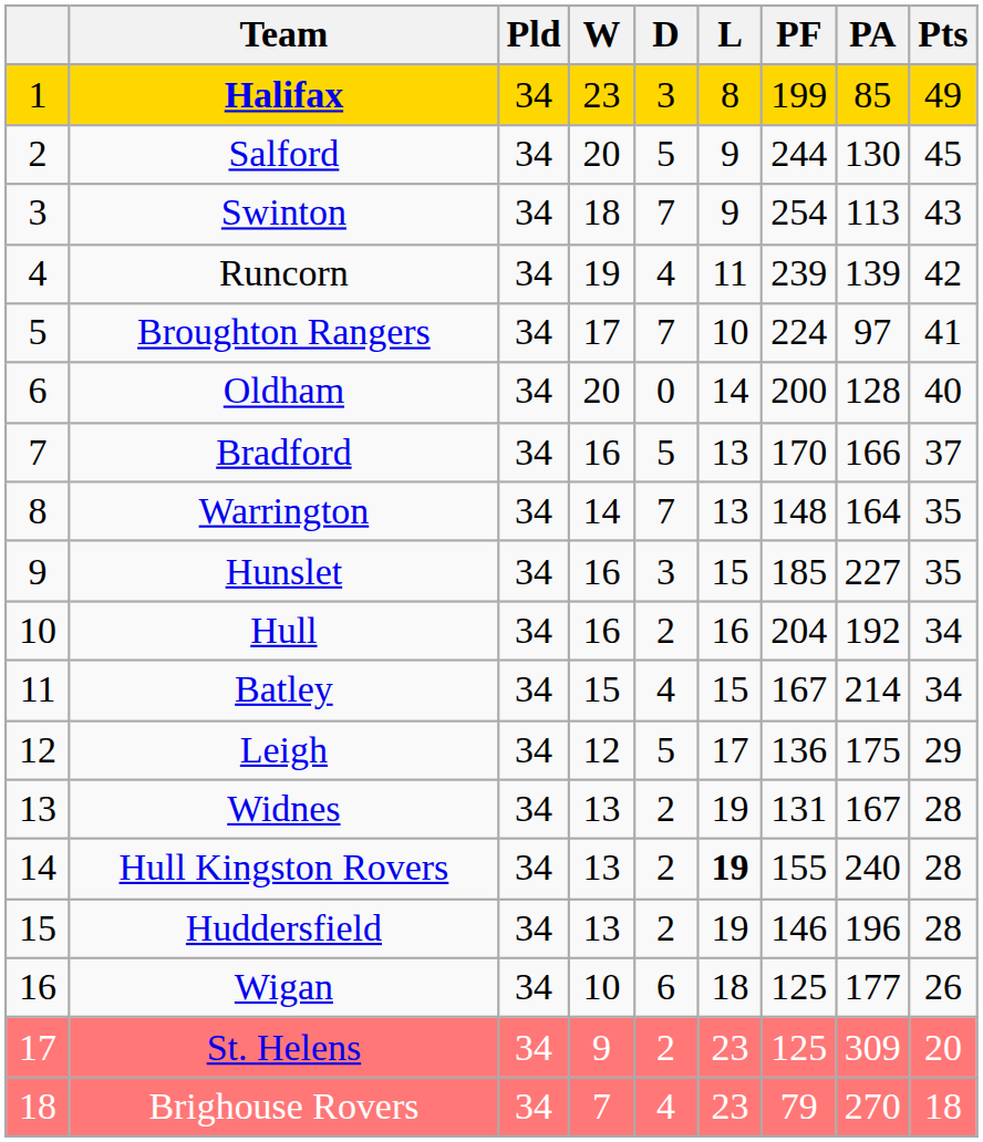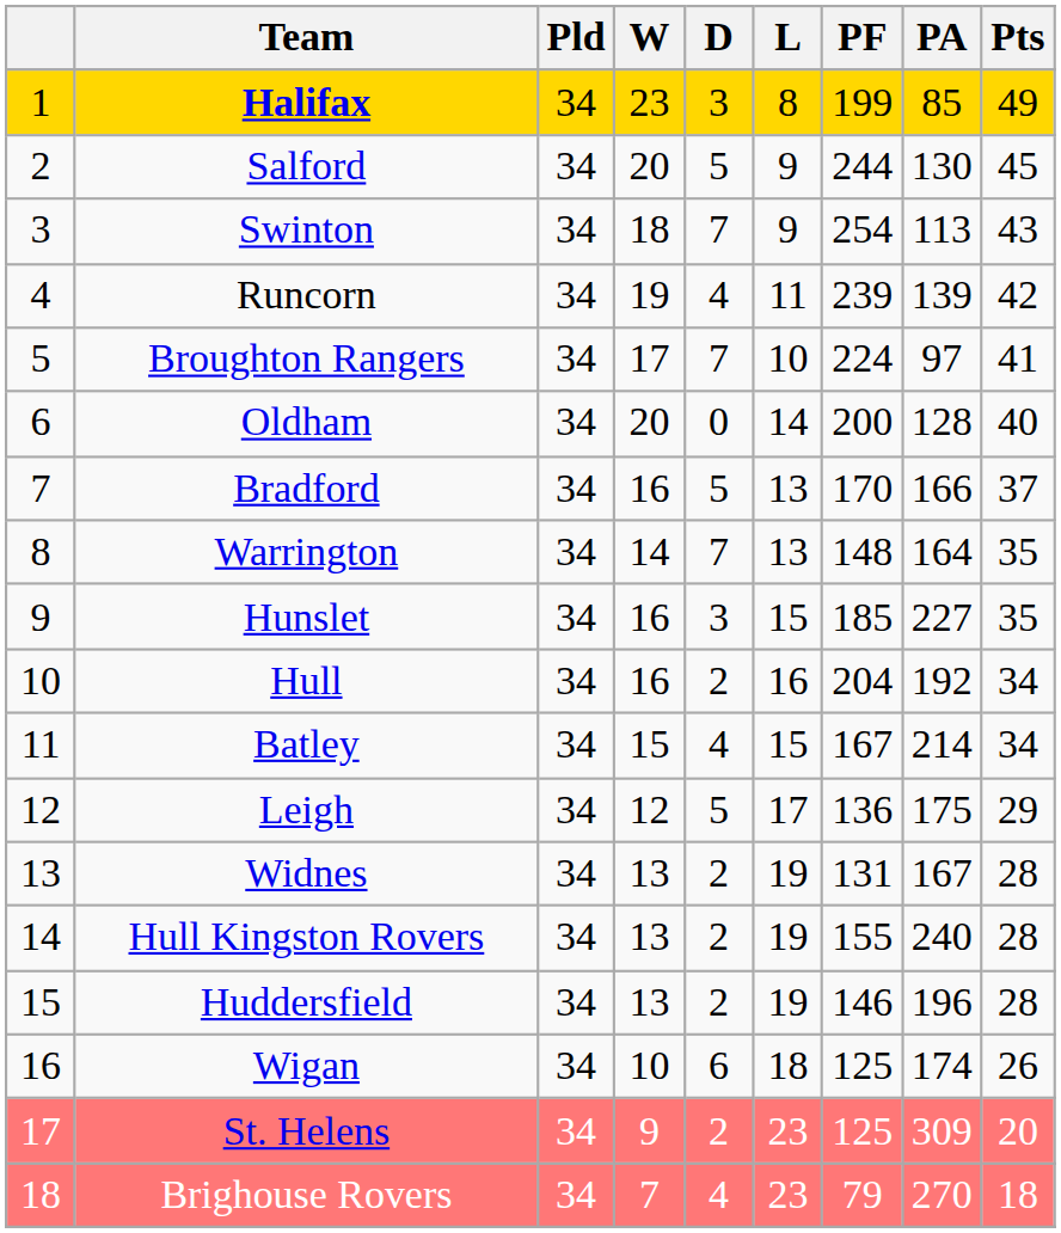Hull Kingston Rovers | L: bold -> normal
Wigan | PA: 177 -> 174
